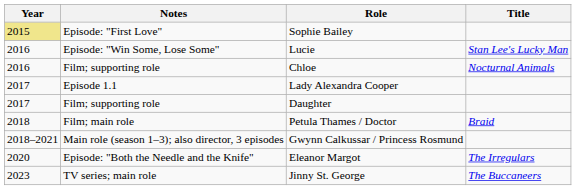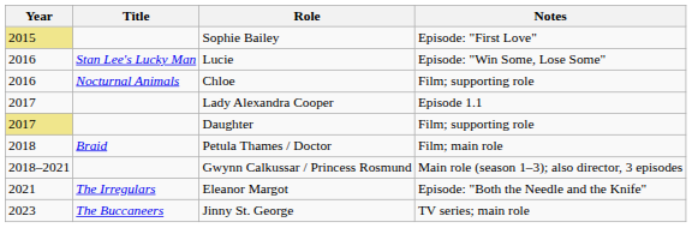columns swapped: Title <-> Notes
Daughter | Year: no background -> khaki background
Eleanor Margot | Year: 2020 -> 2021
